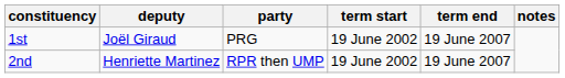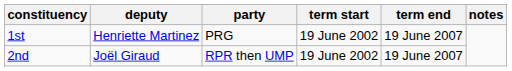1st | deputy: Joël Giraud -> Henriette Martinez
2nd | deputy: Henriette Martinez -> Joël Giraud
